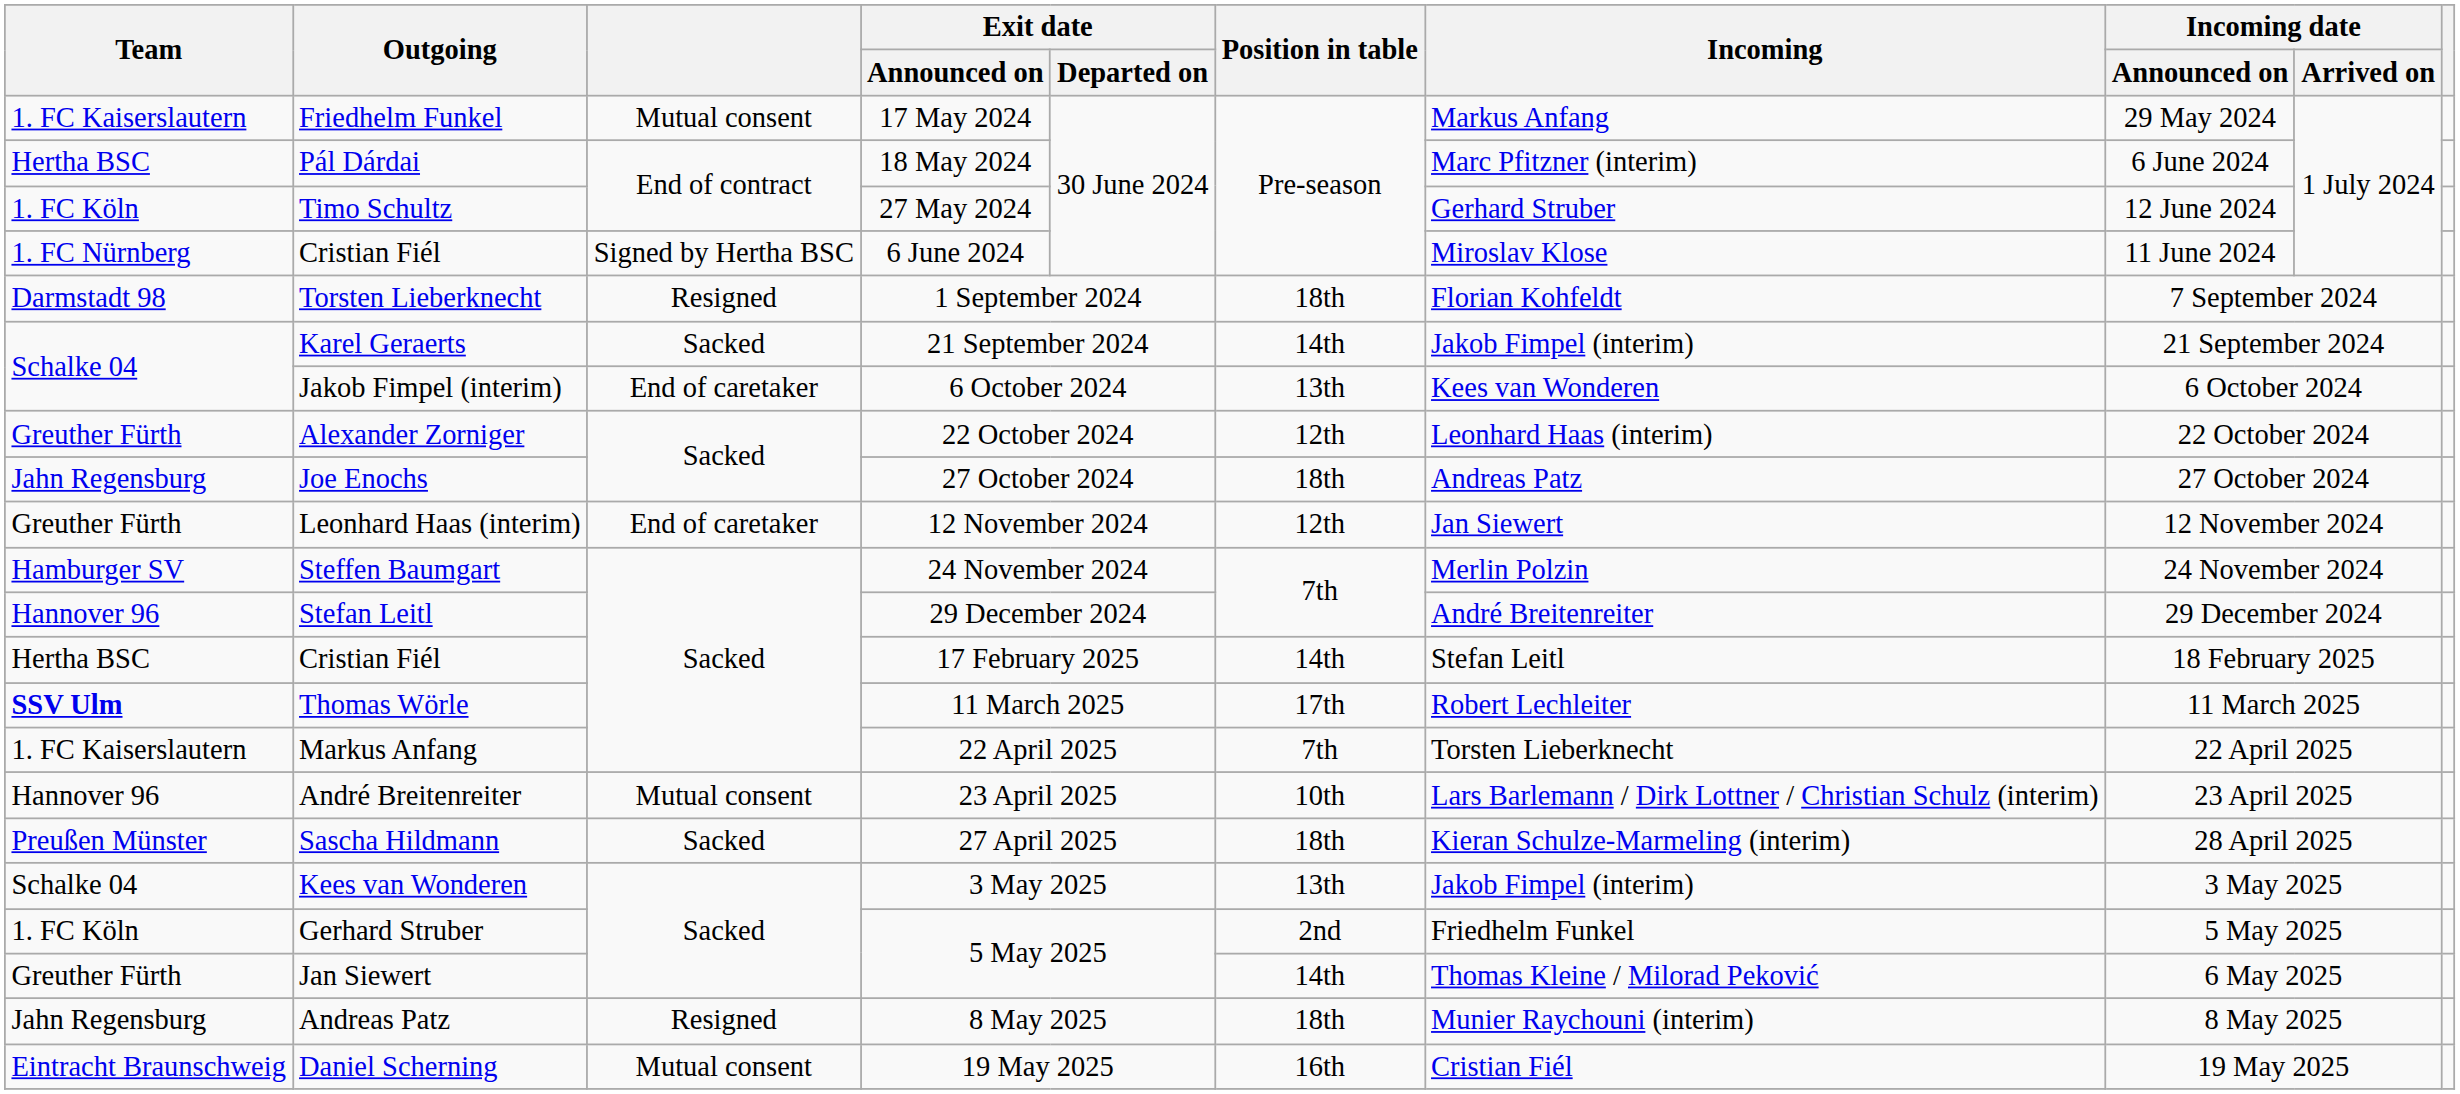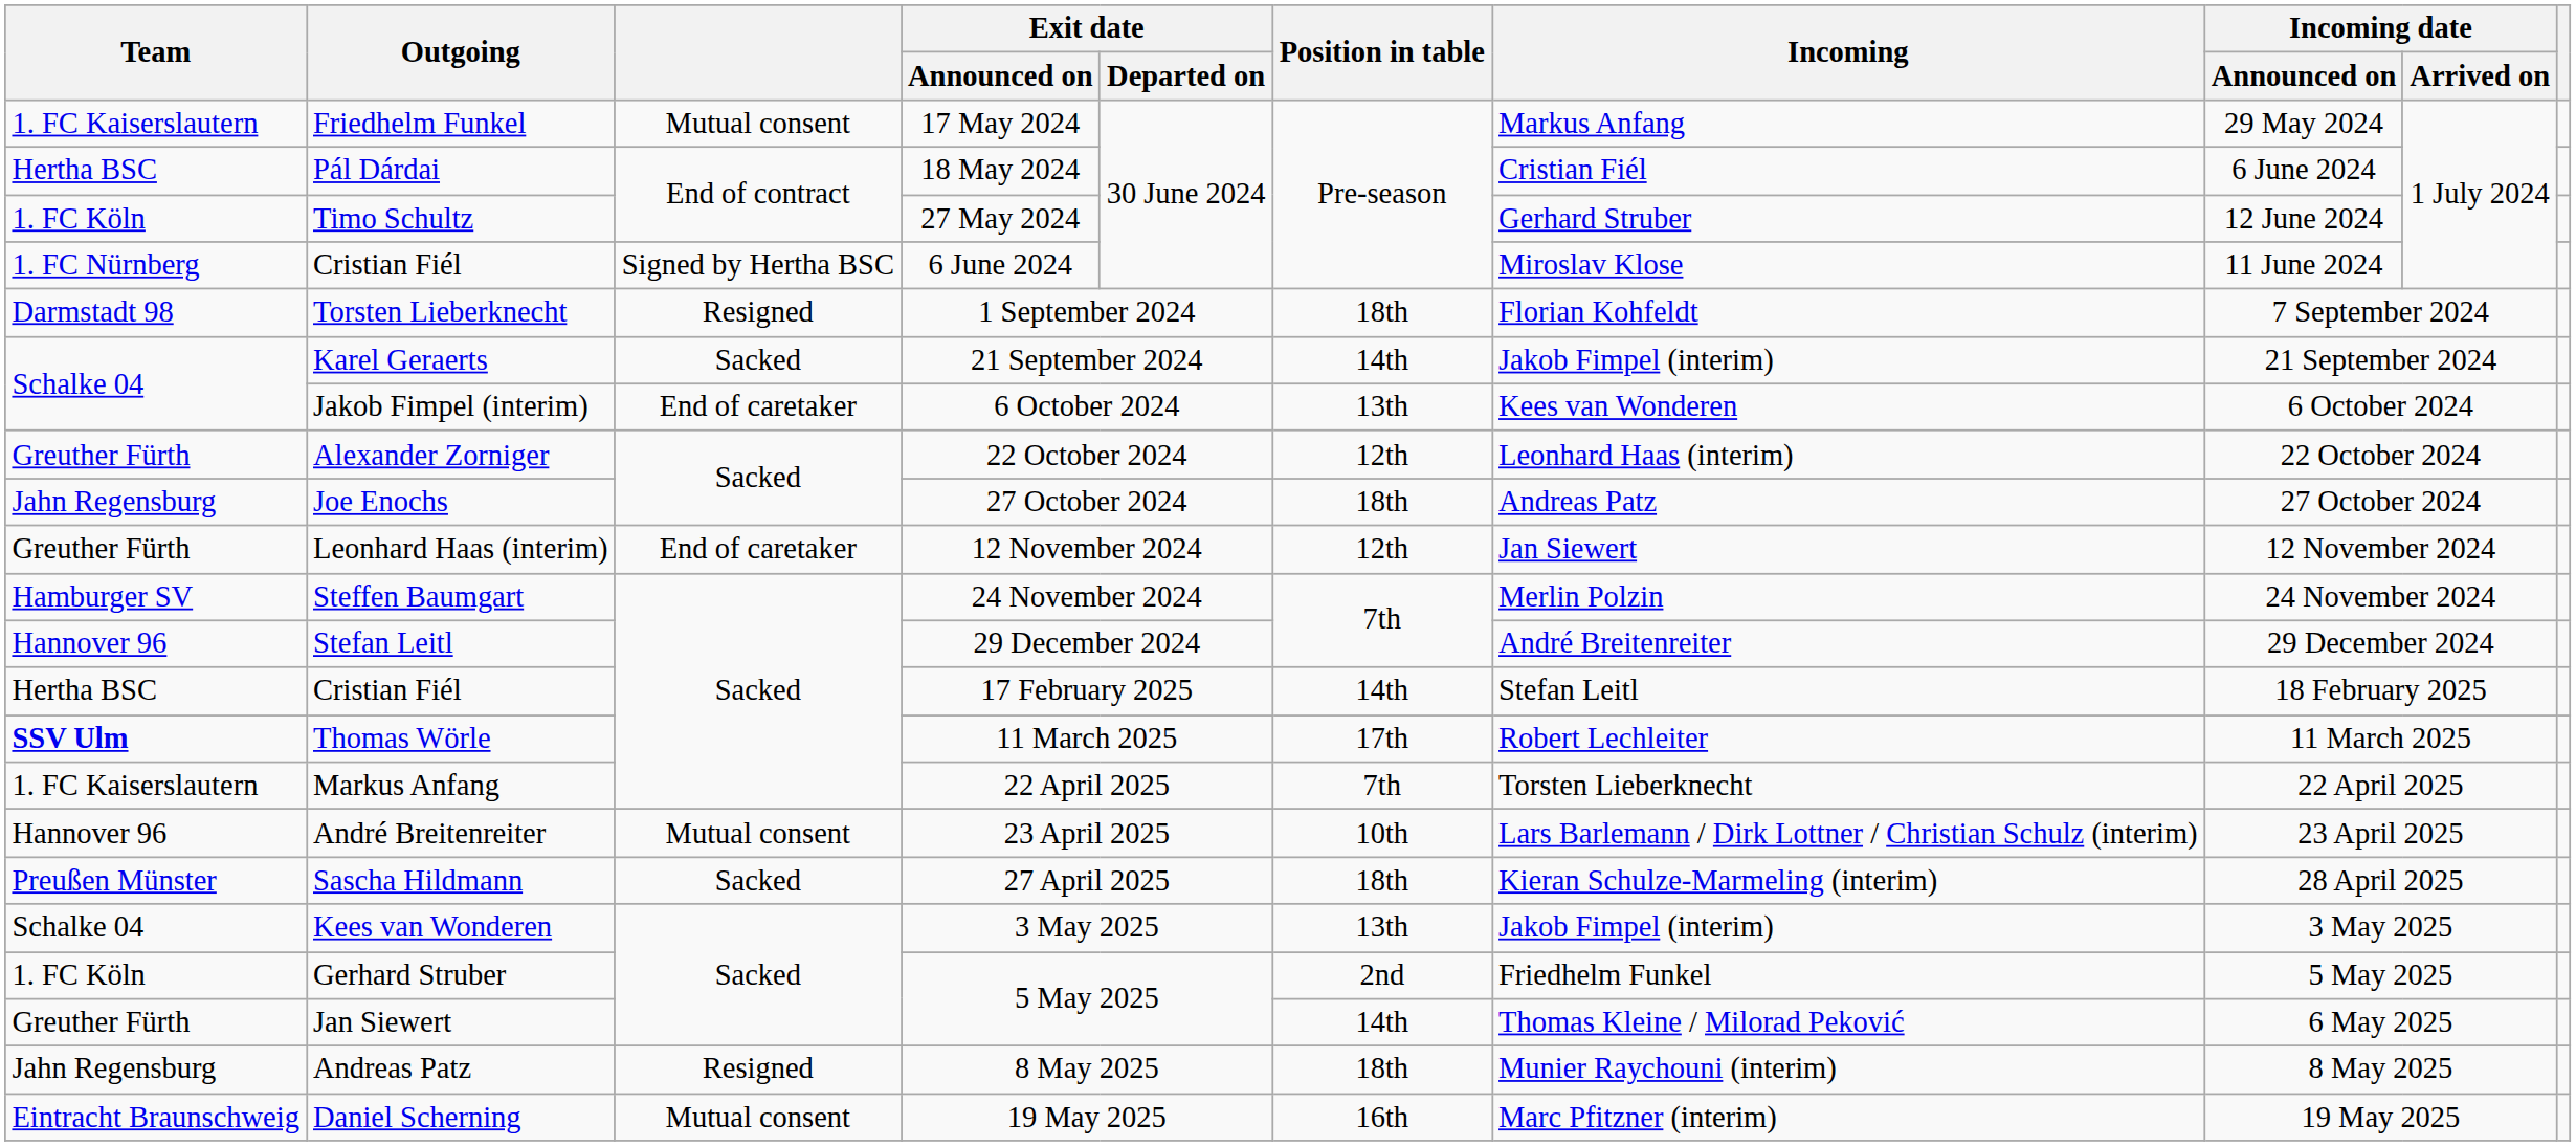Pál Dárdai | Incoming: Marc Pfitzner (interim) -> Cristian Fiél
Daniel Scherning | Incoming: Cristian Fiél -> Marc Pfitzner (interim)
